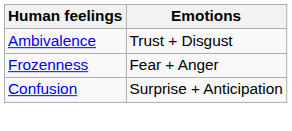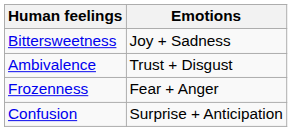+ row: Bittersweetness | Joy + Sadness
